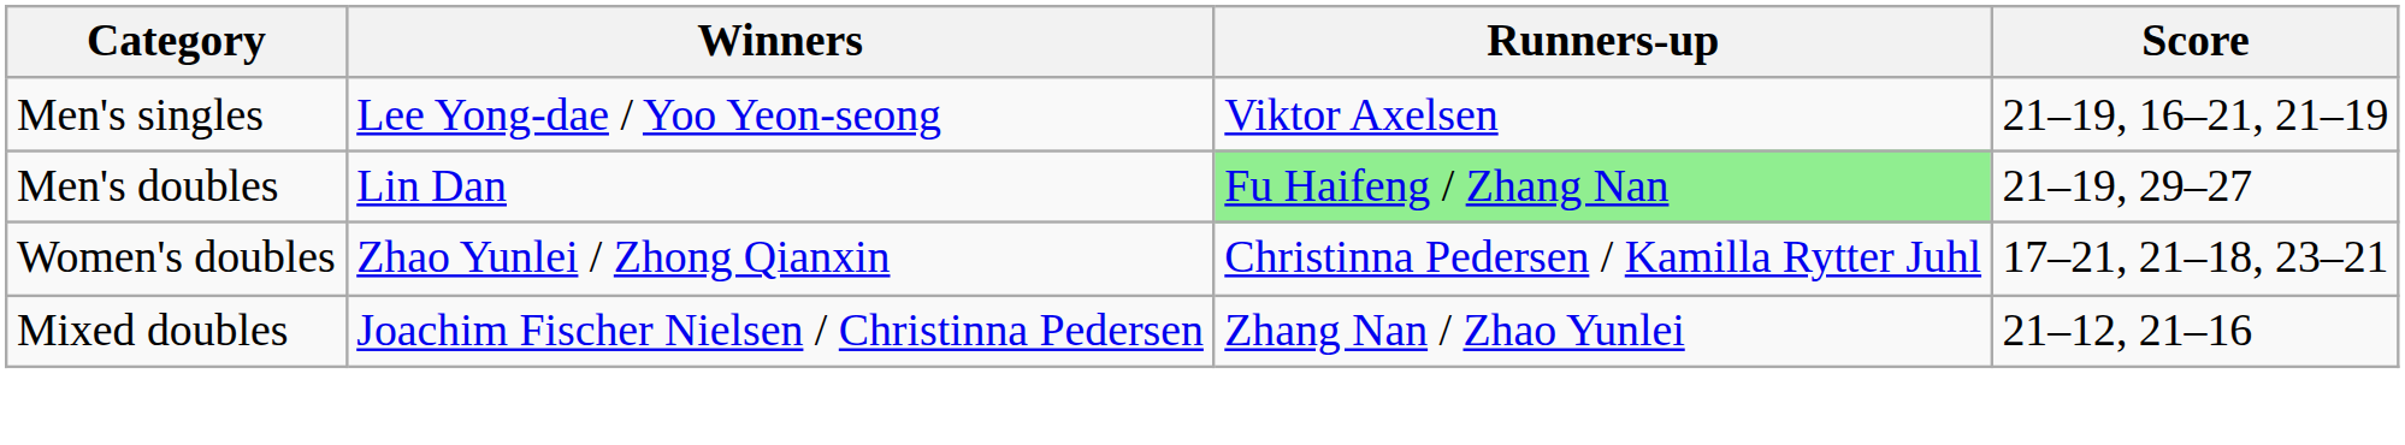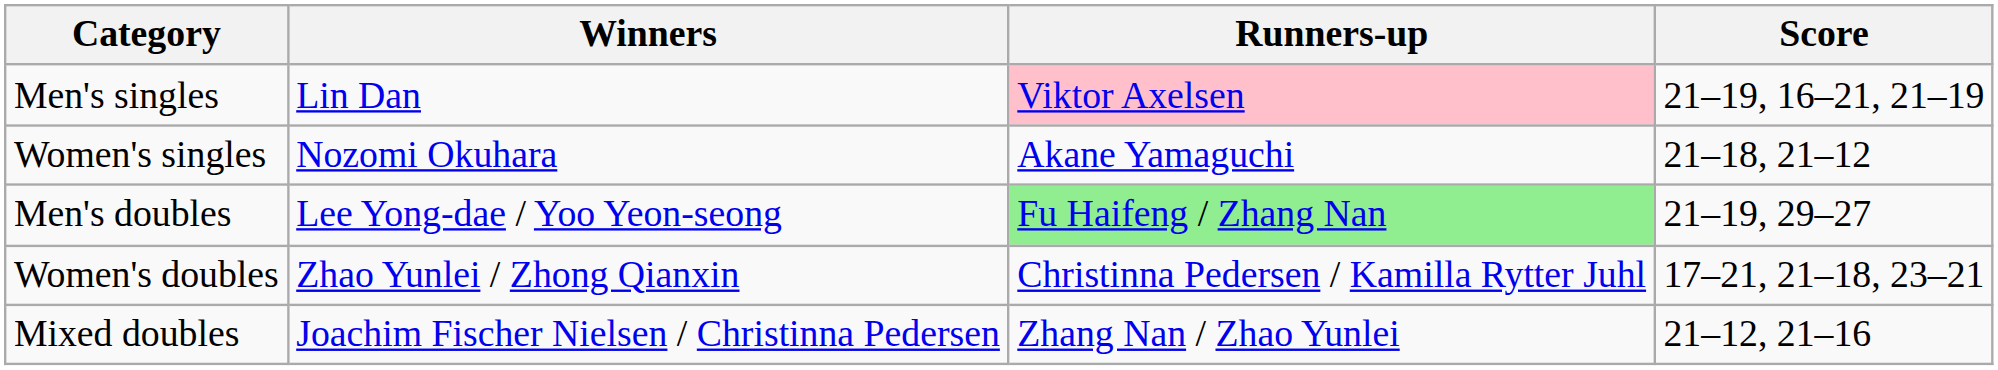Men's singles | Winners: Lee Yong-dae / Yoo Yeon-seong -> Lin Dan
Men's singles | Runners-up: no background -> pink background
+ row: Women's singles | Nozomi Okuhara | Akane Yamaguchi | 21–18, 21–12
Men's doubles | Winners: Lin Dan -> Lee Yong-dae / Yoo Yeon-seong
